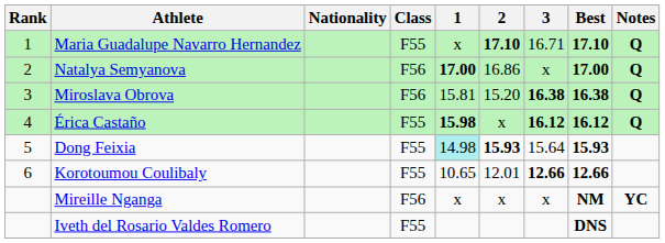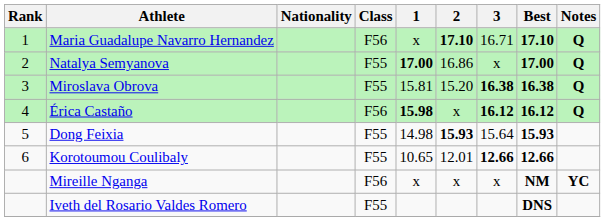Maria Guadalupe Navarro Hernandez | Class: F55 -> F56
Natalya Semyanova | Class: F56 -> F55
Miroslava Obrova | Class: F56 -> F55
Érica Castaño | Class: F55 -> F56
Dong Feixia | 1: paleturquoise background -> no background
